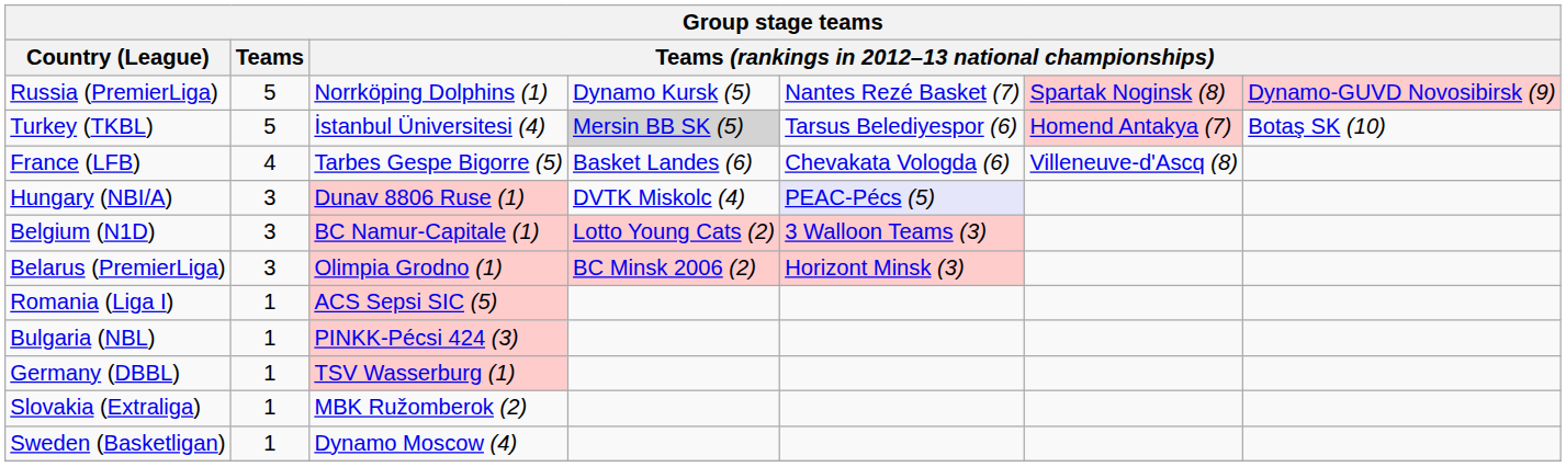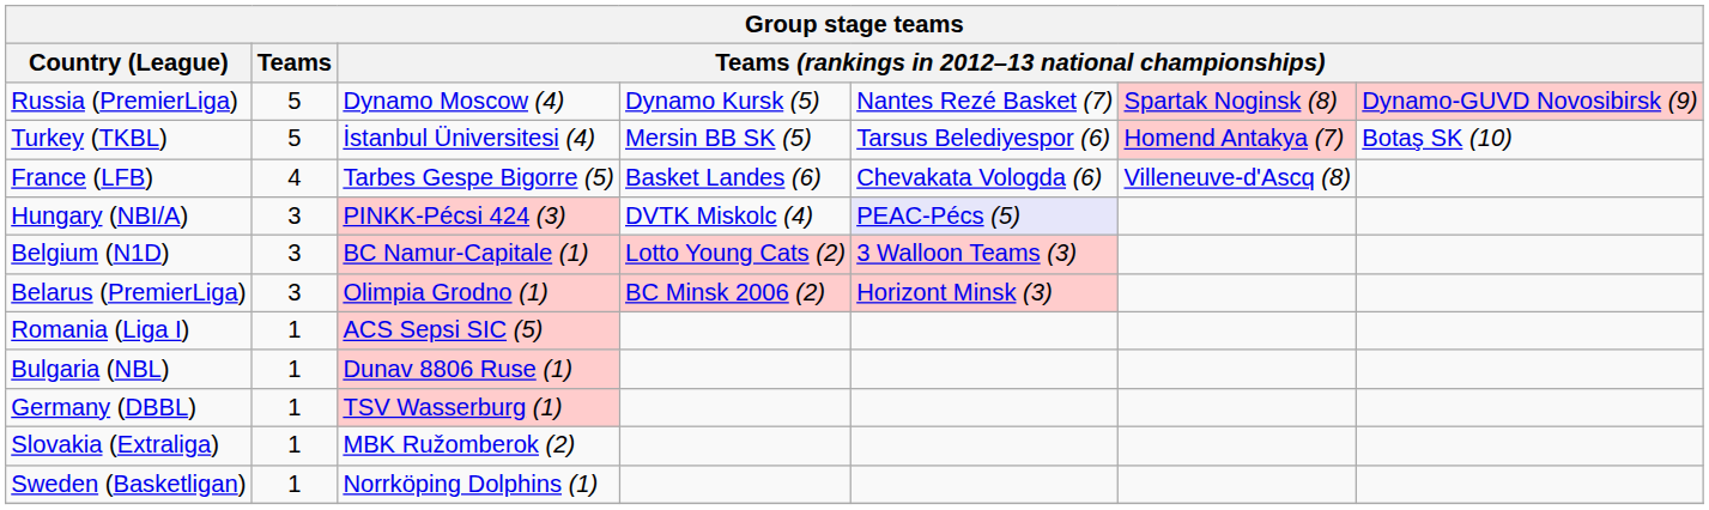Russia (PremierLiga) | column 3: Norrköping Dolphins (1) -> Dynamo Moscow (4)
Turkey (TKBL) | column 4: lightgrey background -> no background
Hungary (NBI/A) | column 3: Dunav 8806 Ruse (1) -> PINKK-Pécsi 424 (3)
Bulgaria (NBL) | column 3: PINKK-Pécsi 424 (3) -> Dunav 8806 Ruse (1)
Sweden (Basketligan) | column 3: Dynamo Moscow (4) -> Norrköping Dolphins (1)
